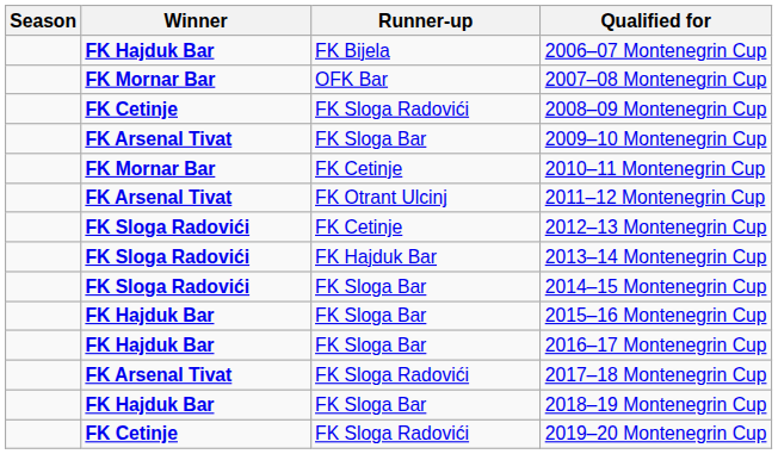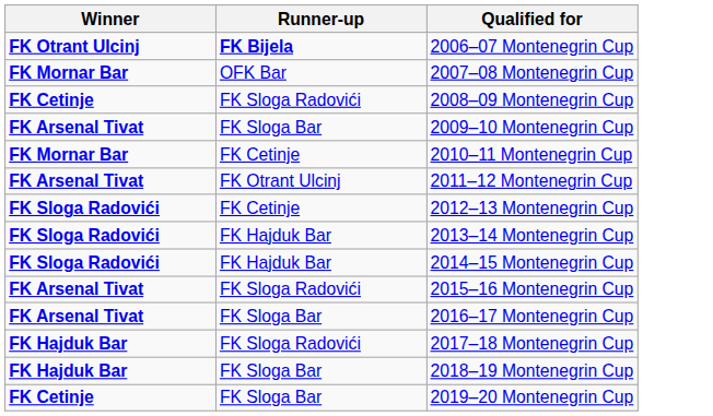- column: Season
2006–07 Montenegrin Cup | Winner: FK Hajduk Bar -> FK Otrant Ulcinj
2006–07 Montenegrin Cup | Runner-up: normal -> bold
2014–15 Montenegrin Cup | Runner-up: FK Sloga Bar -> FK Hajduk Bar
2015–16 Montenegrin Cup | Winner: FK Hajduk Bar -> FK Arsenal Tivat
2015–16 Montenegrin Cup | Runner-up: FK Sloga Bar -> FK Sloga Radovići
2016–17 Montenegrin Cup | Winner: FK Hajduk Bar -> FK Arsenal Tivat
2017–18 Montenegrin Cup | Winner: FK Arsenal Tivat -> FK Hajduk Bar
2019–20 Montenegrin Cup | Runner-up: FK Sloga Radovići -> FK Sloga Bar
